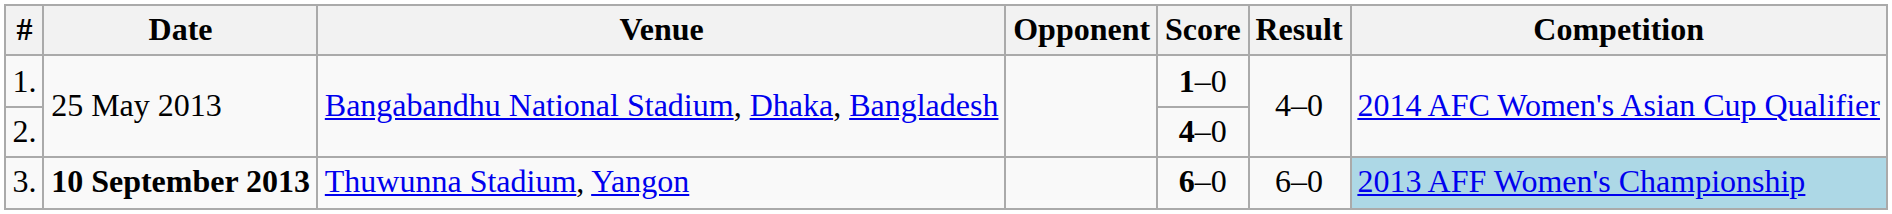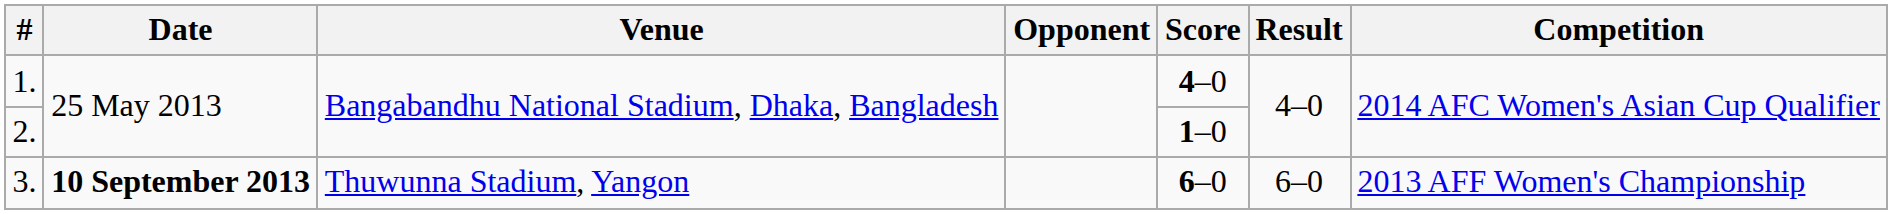1. | Score: 1–0 -> 4–0
2. | Score: 4–0 -> 1–0
3. | Competition: lightblue background -> no background
